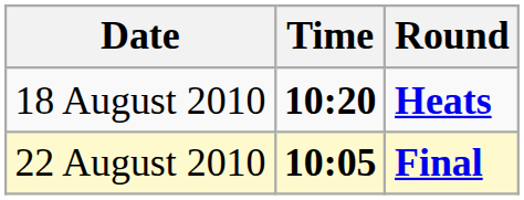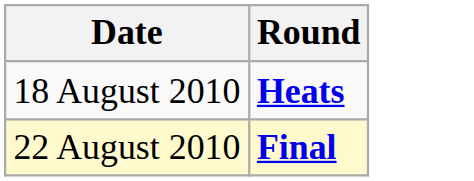- column: Time | 10:20 | 10:05
